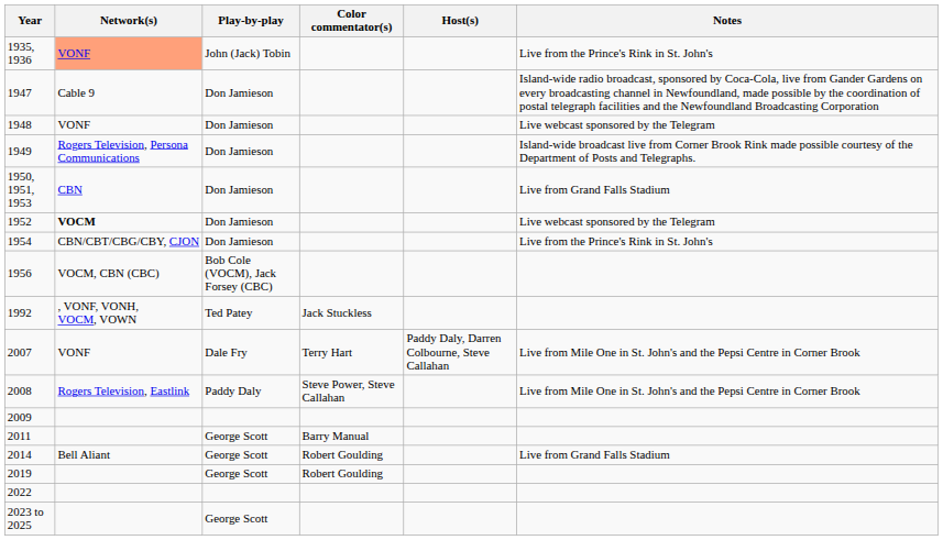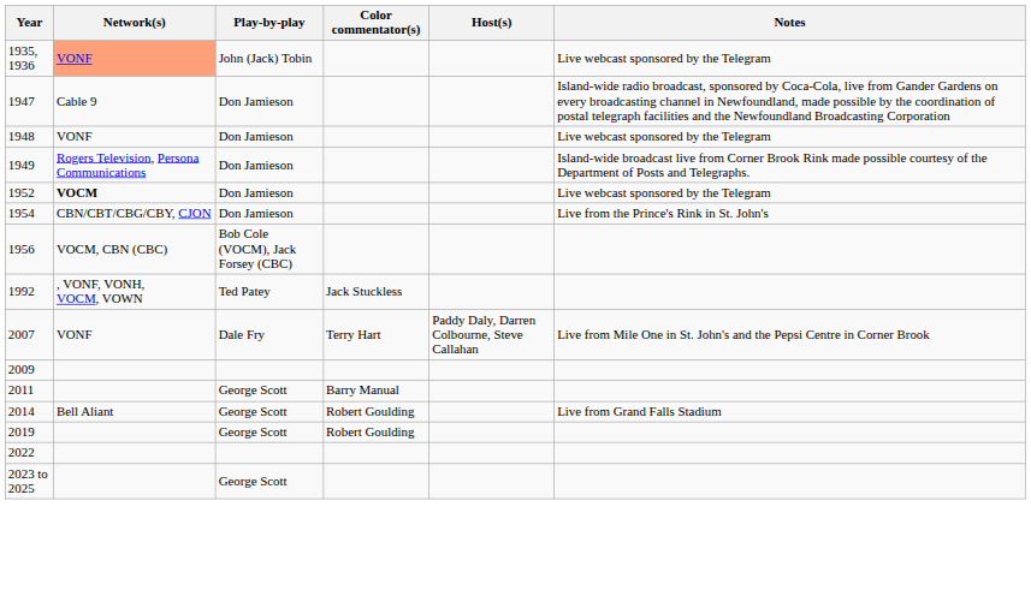1935, 1936 | Notes: Live from the Prince's Rink in St. John's -> Live webcast sponsored by the Telegram
- row: 1950, 1951, 1953 | CBN | Don Jamieson | Live from Grand Falls Stadium
- row: 2008 | Rogers Television, Eastlink | Paddy Daly | Steve Power, Steve Callahan | Live from Mile One in St. John's and the Pepsi Centre in Corner Brook
